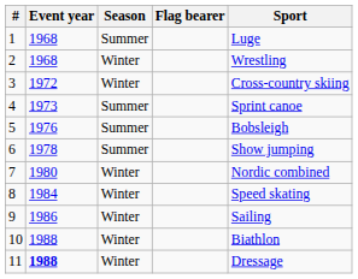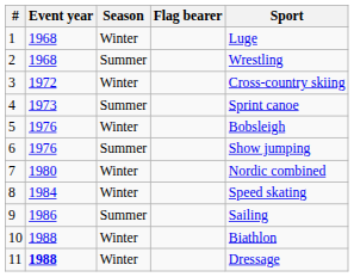1 | Season: Summer -> Winter
2 | Season: Winter -> Summer
5 | Season: Summer -> Winter
6 | Event year: 1978 -> 1976
9 | Season: Winter -> Summer
